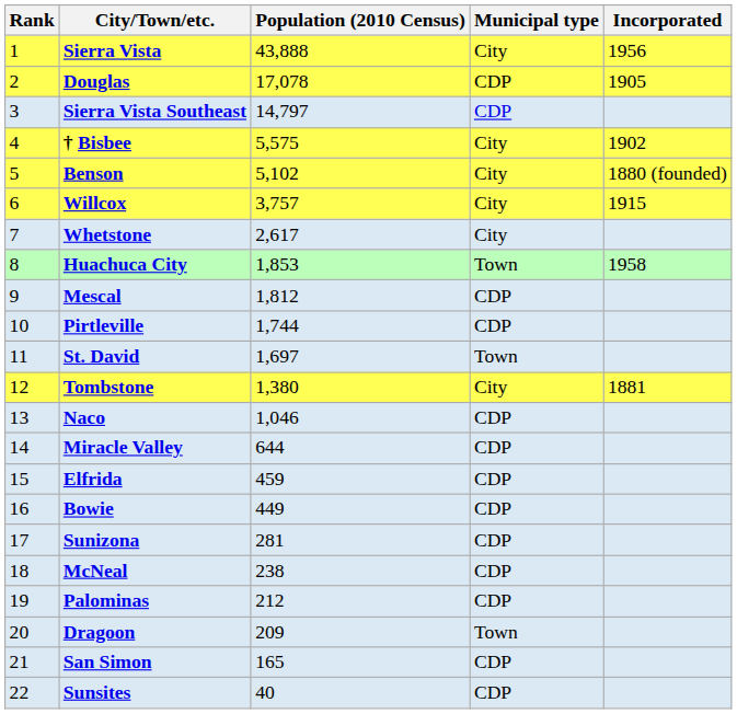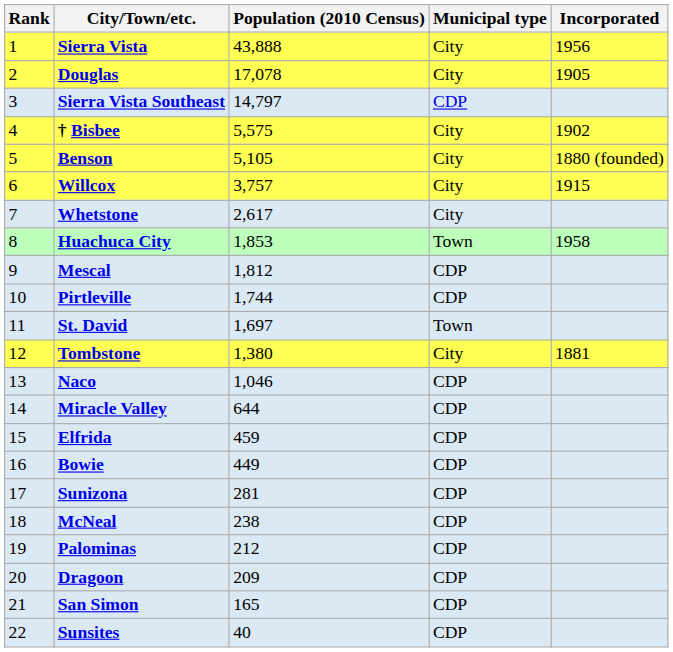Douglas | Municipal type: CDP -> City
Benson | Population (2010 Census): 5,102 -> 5,105
Dragoon | Municipal type: Town -> CDP
